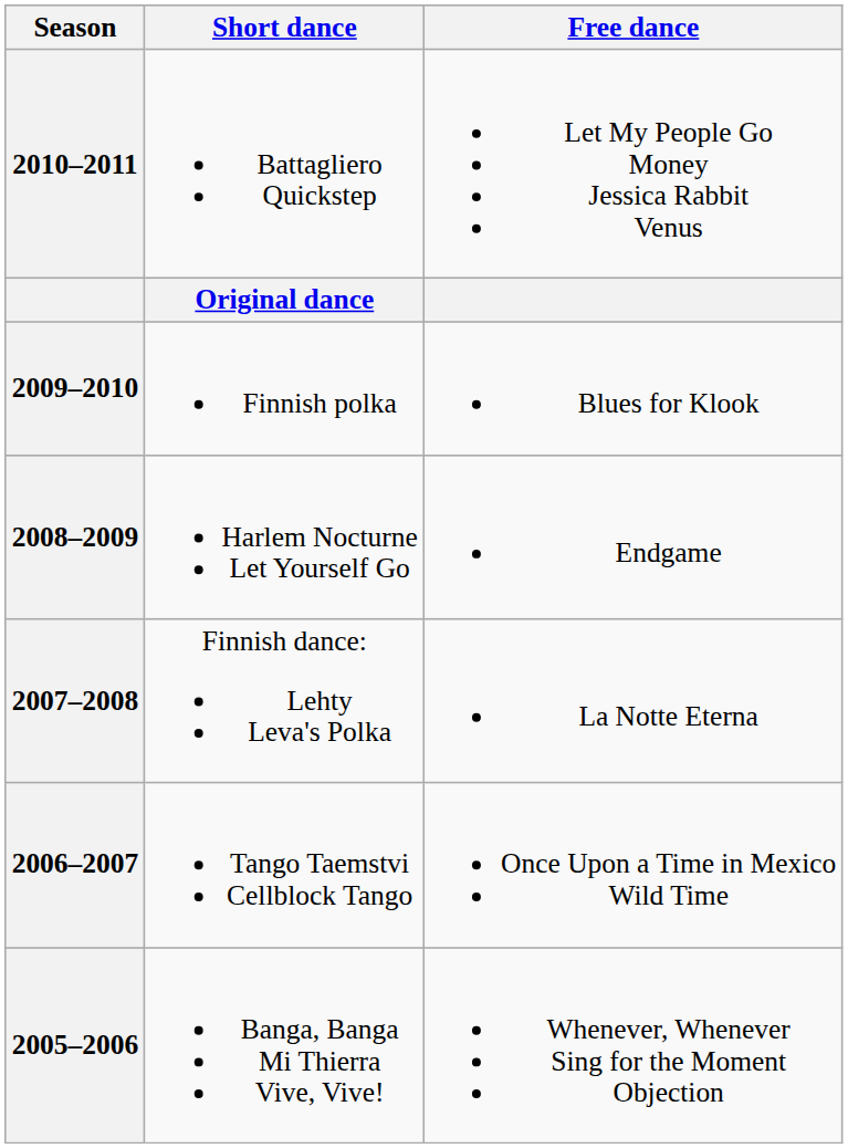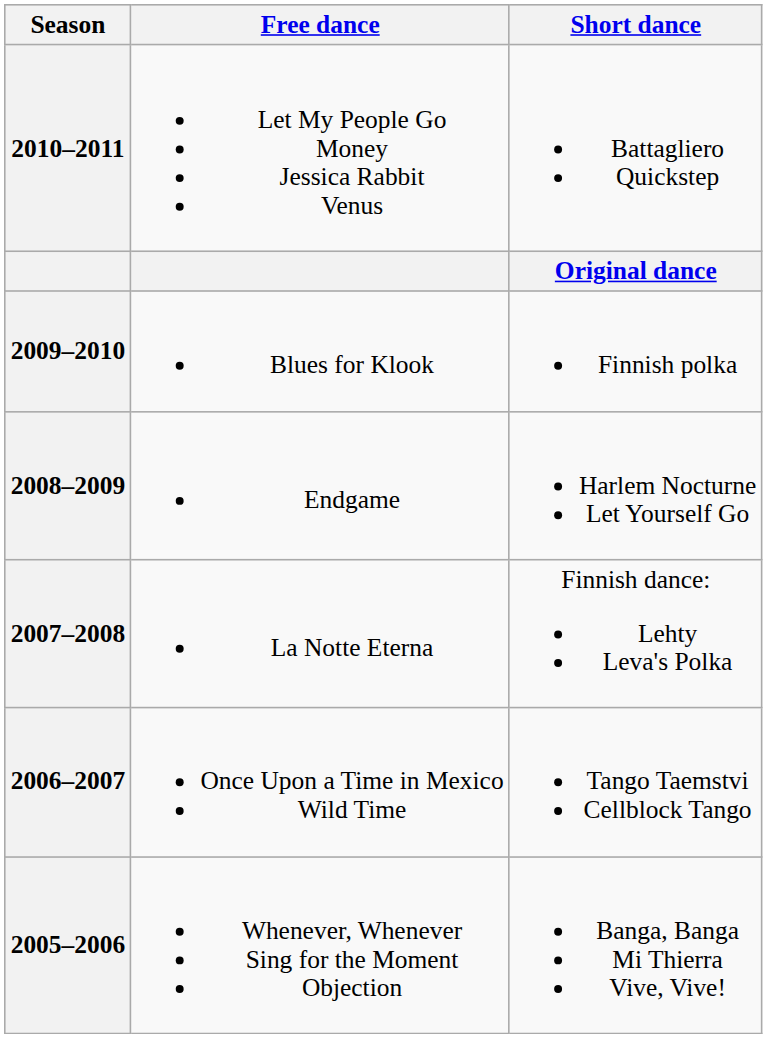columns swapped: Short dance <-> Free dance
